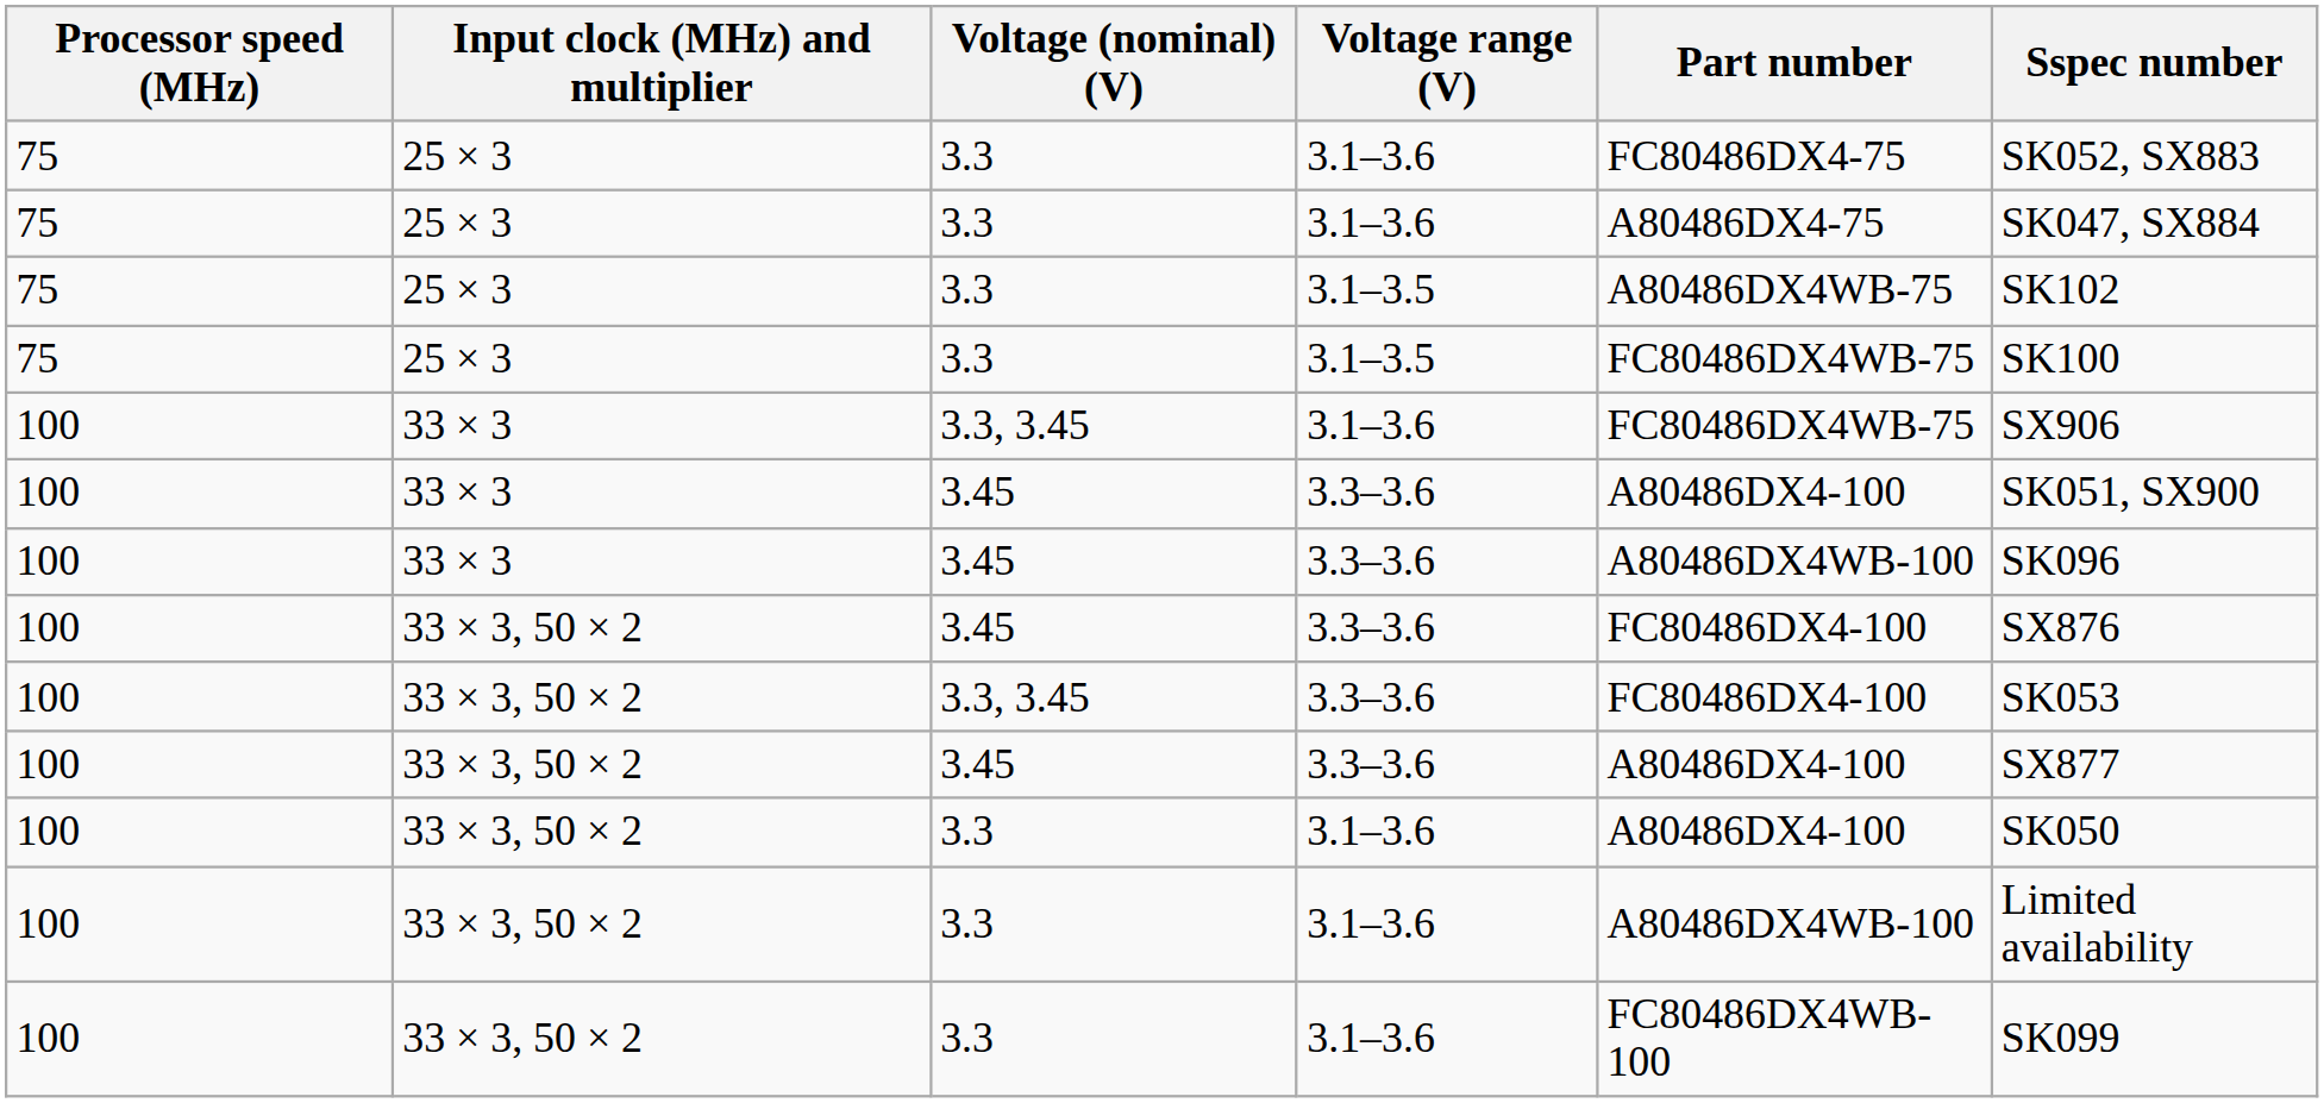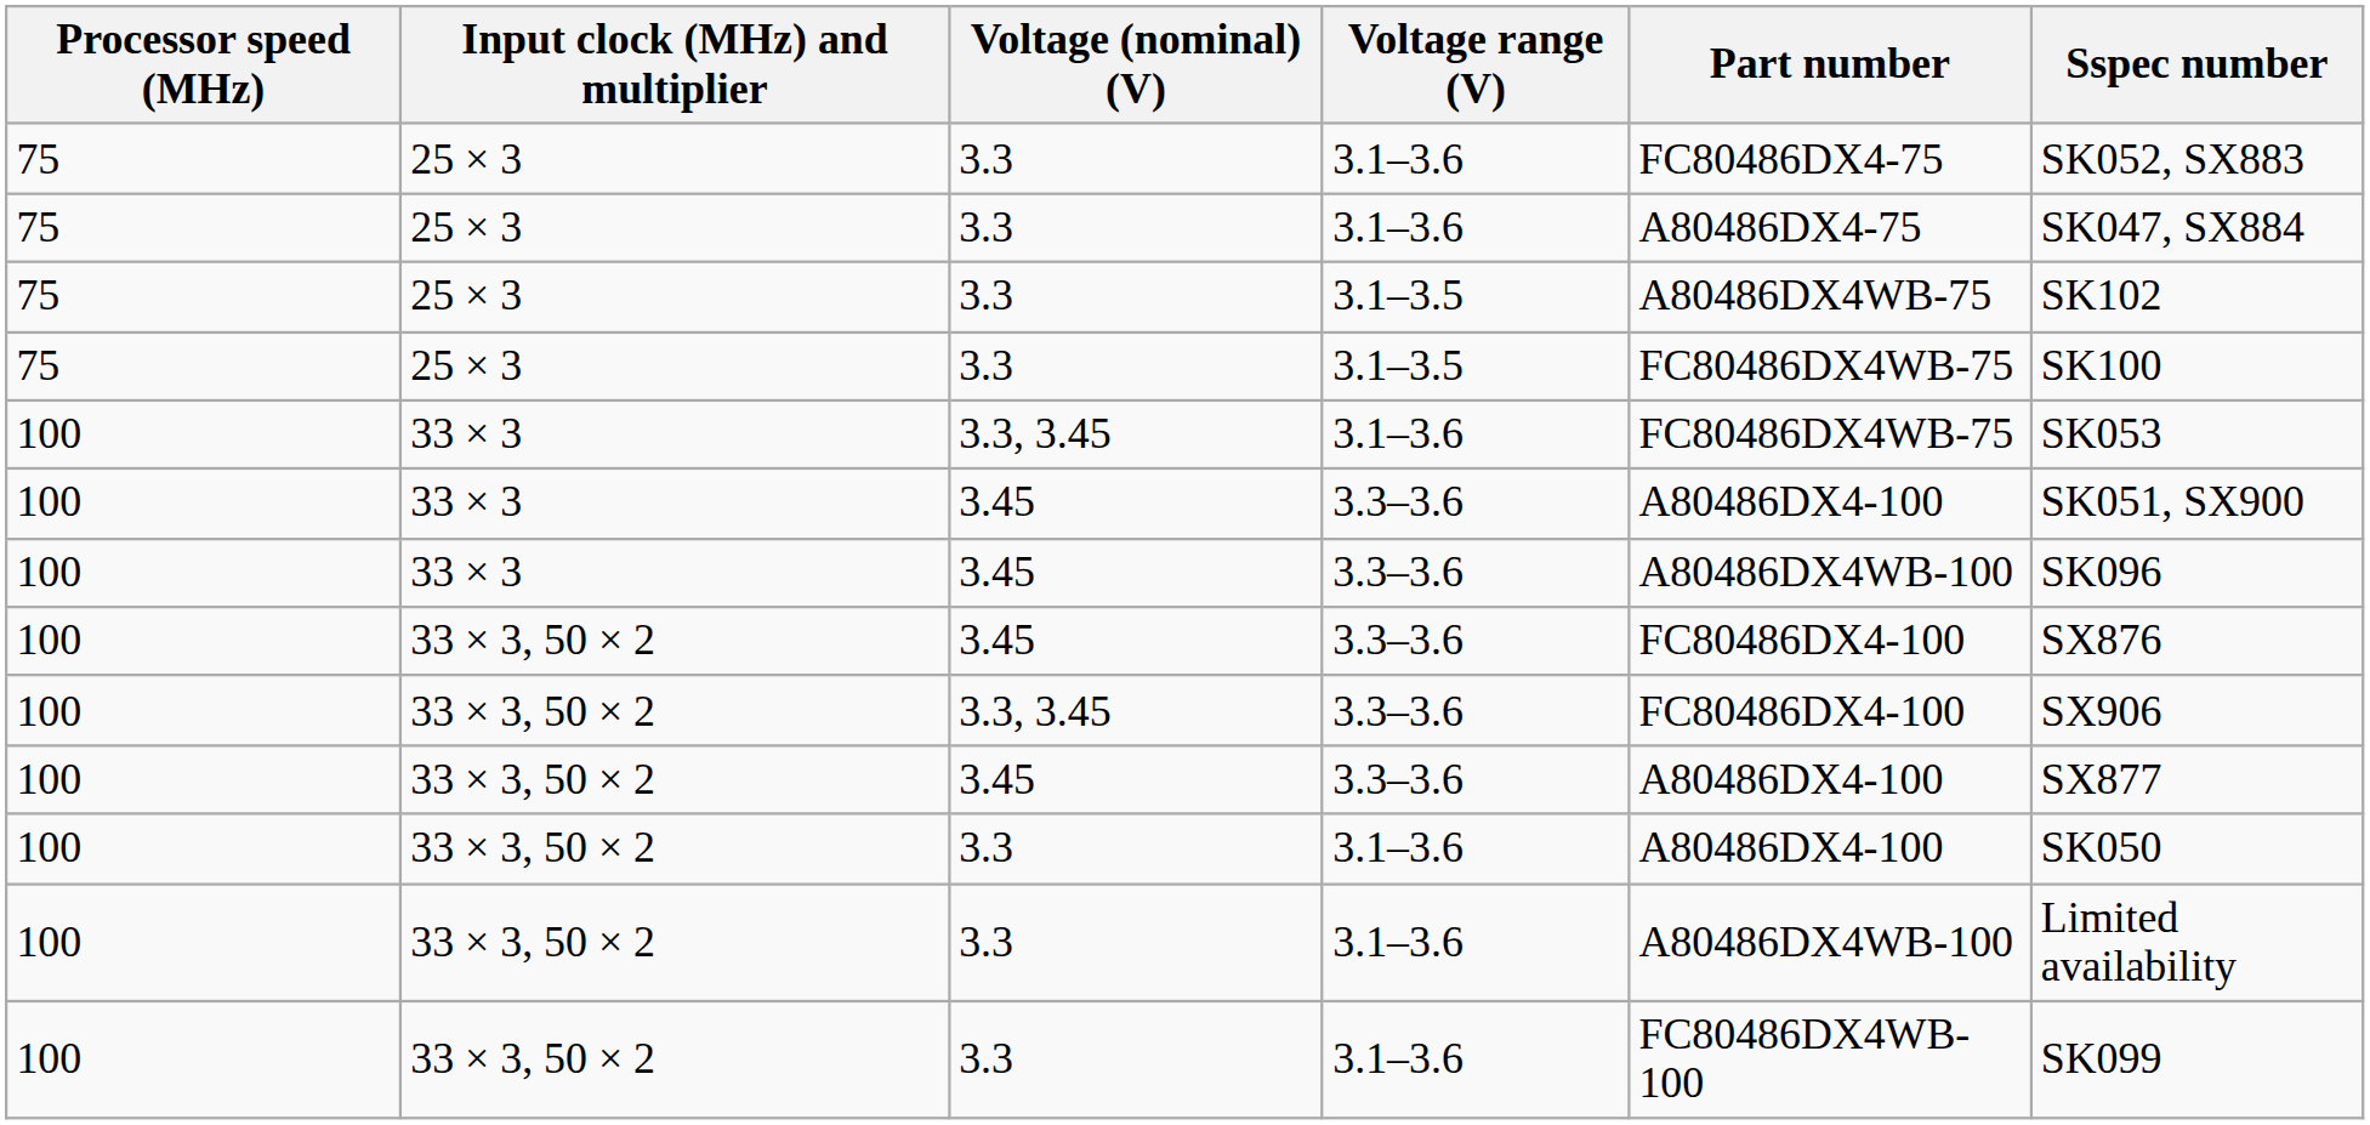33 × 3 / 3.3, 3.45 | Sspec number: SX906 -> SK053
33 × 3, 50 × 2 / 3.3, 3.45 | Sspec number: SK053 -> SX906
